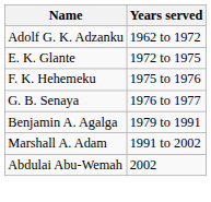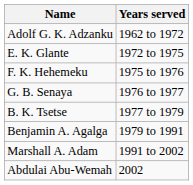+ row: B. K. Tsetse | 1977 to 1979
